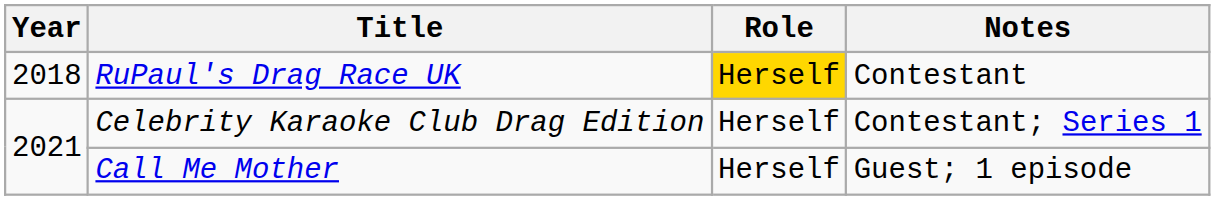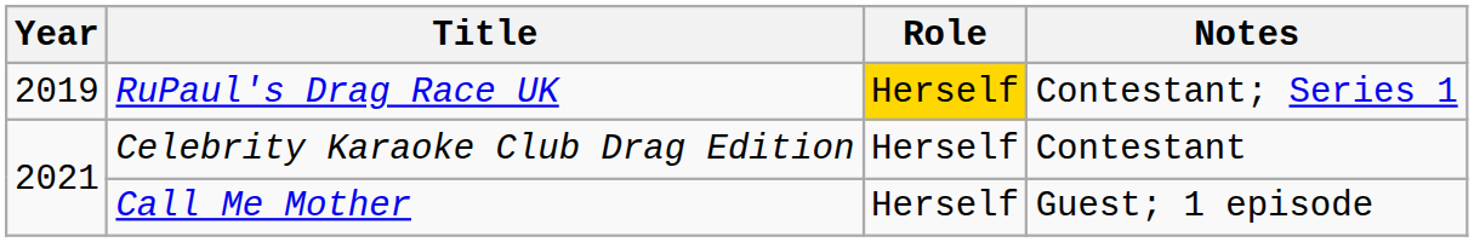RuPaul's Drag Race UK | Year: 2018 -> 2019
RuPaul's Drag Race UK | Notes: Contestant -> Contestant; Series 1
Celebrity Karaoke Club Drag Edition | Notes: Contestant; Series 1 -> Contestant
